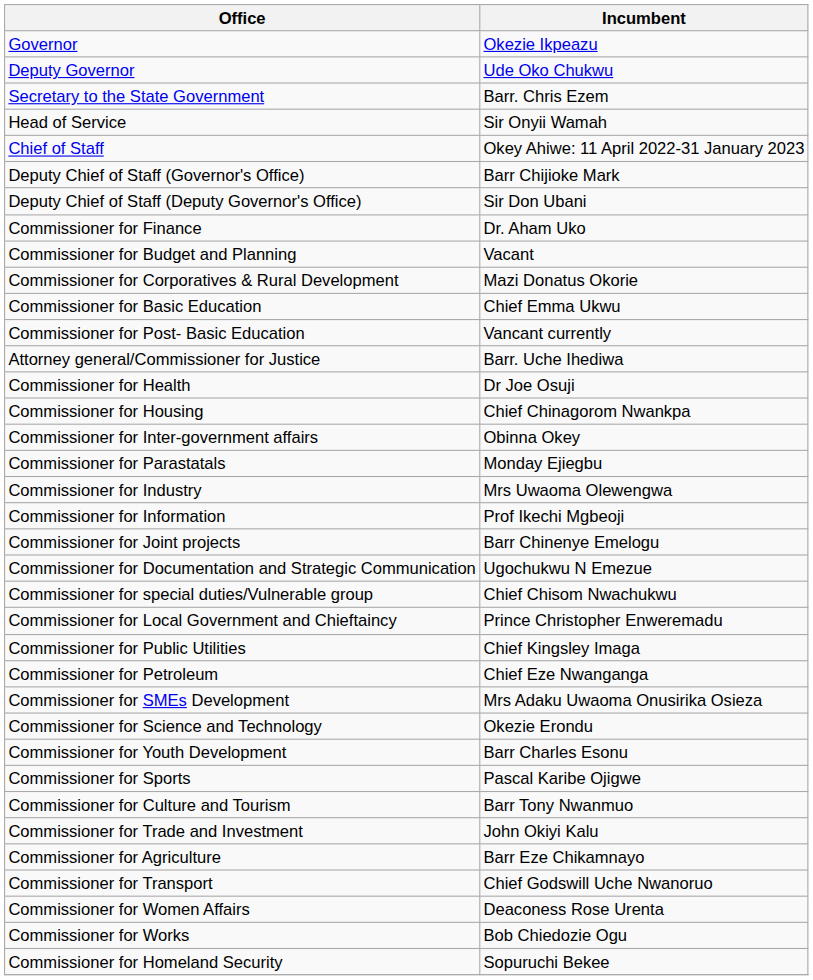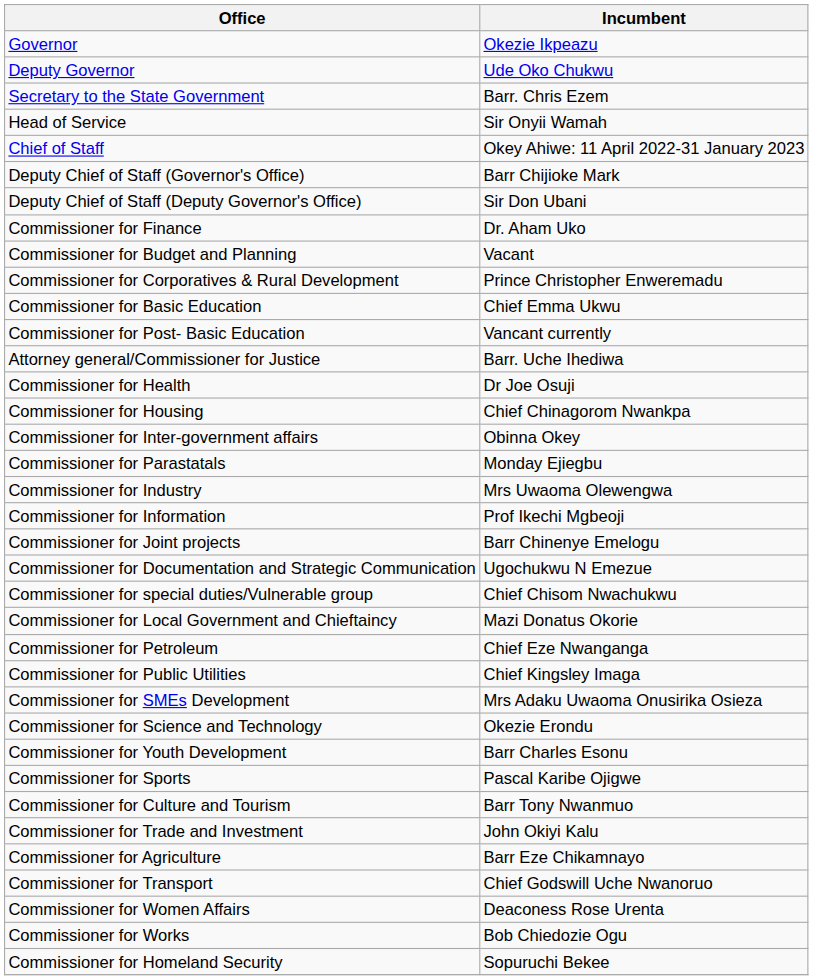Commissioner for Corporatives & Rural Development | Incumbent: Mazi Donatus Okorie -> Prince Christopher Enweremadu
Commissioner for Local Government and Chieftaincy | Incumbent: Prince Christopher Enweremadu -> Mazi Donatus Okorie
rows swapped: Commissioner for Petroleum <-> Commissioner for Public Utilities
